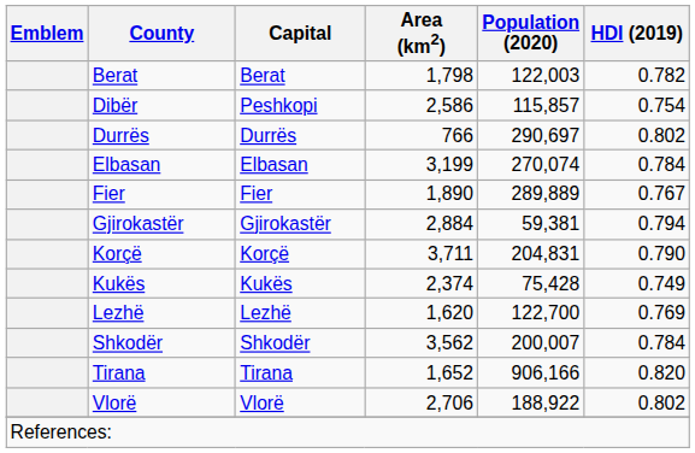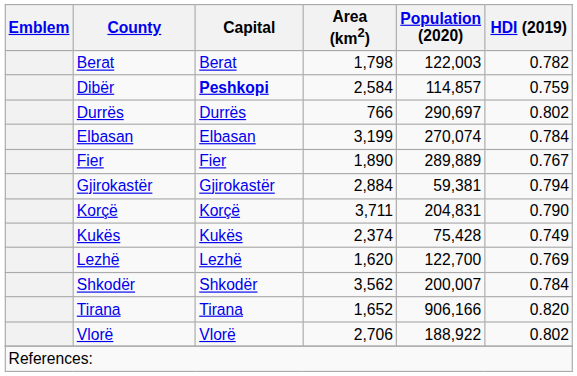Dibër | Capital: normal -> bold
Dibër | Area (km2): 2,586 -> 2,584
Dibër | Population (2020): 115,857 -> 114,857
Dibër | HDI (2019): 0.754 -> 0.759
